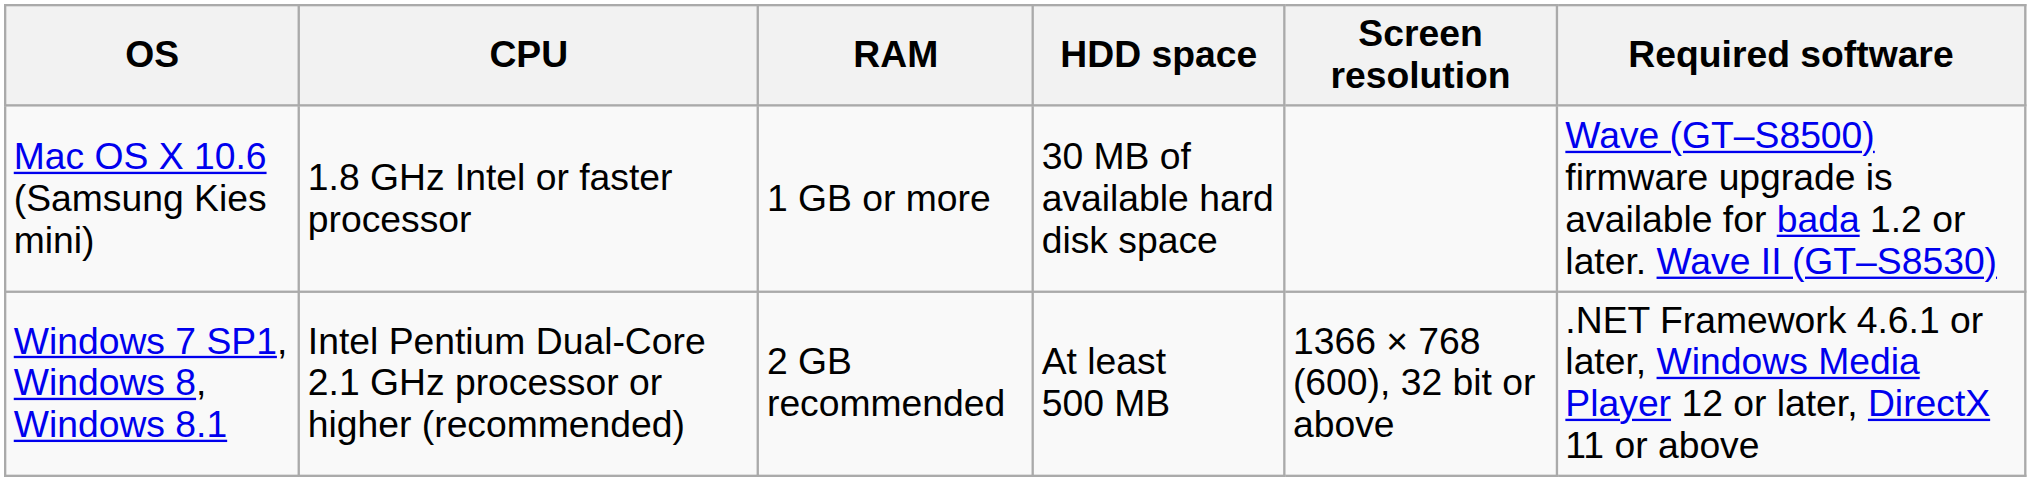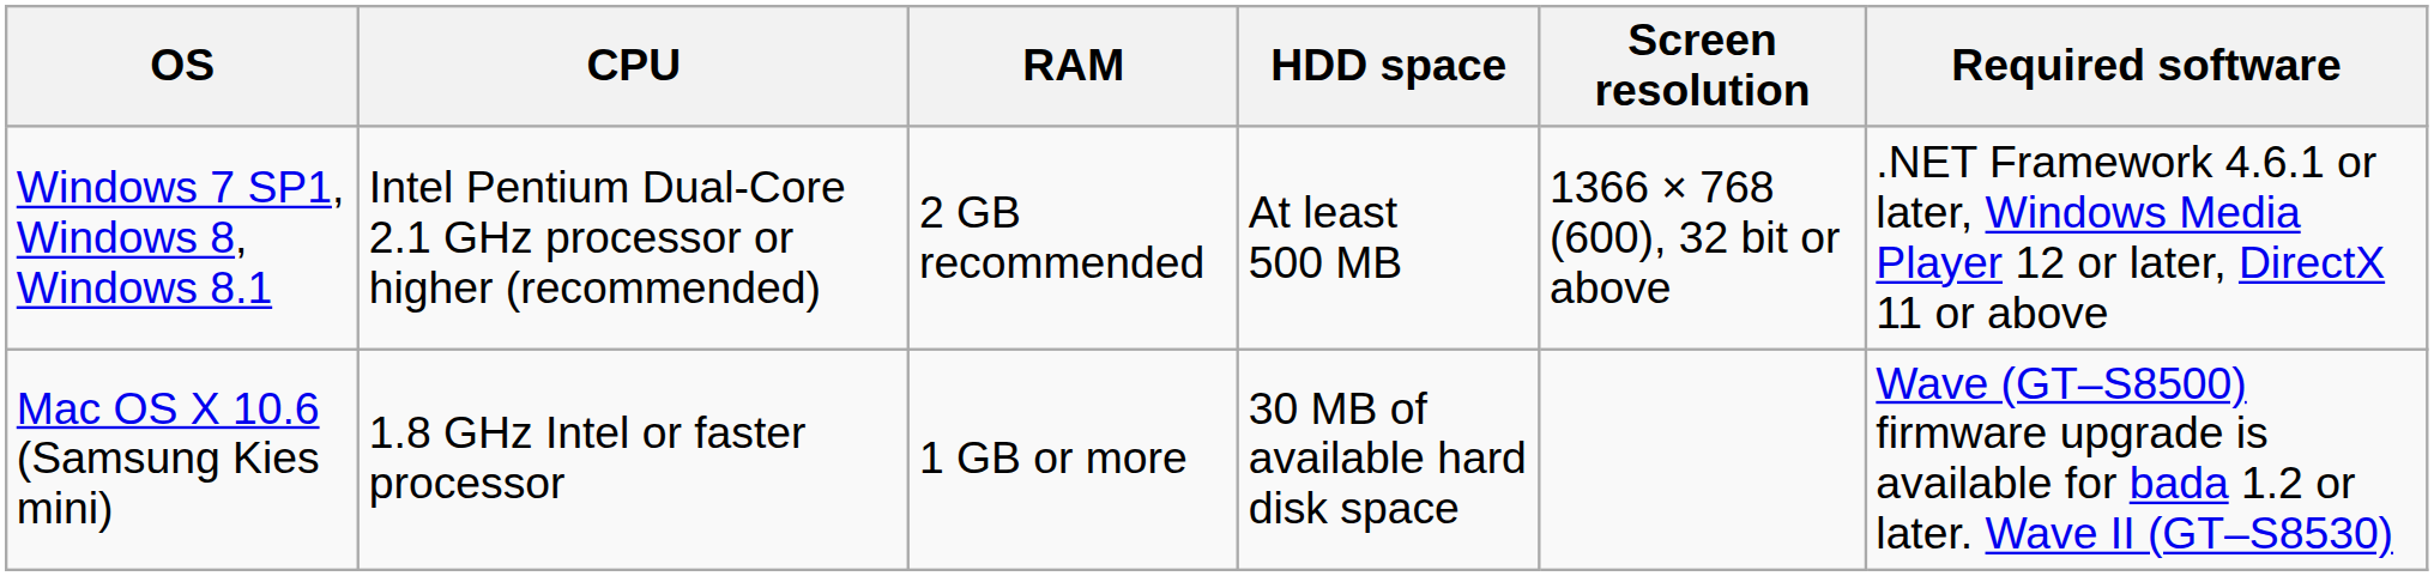rows swapped: Windows 7 SP1, Windows 8, Windows 8.1 <-> Mac OS X 10.6 (Samsung Kies mini)
